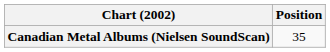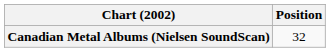Canadian Metal Albums (Nielsen SoundScan) | Position: 35 -> 32
